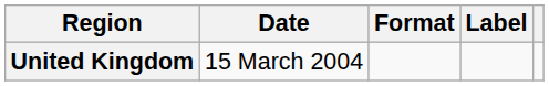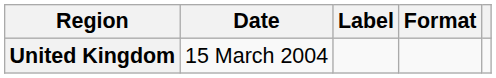columns swapped: Label <-> Format
